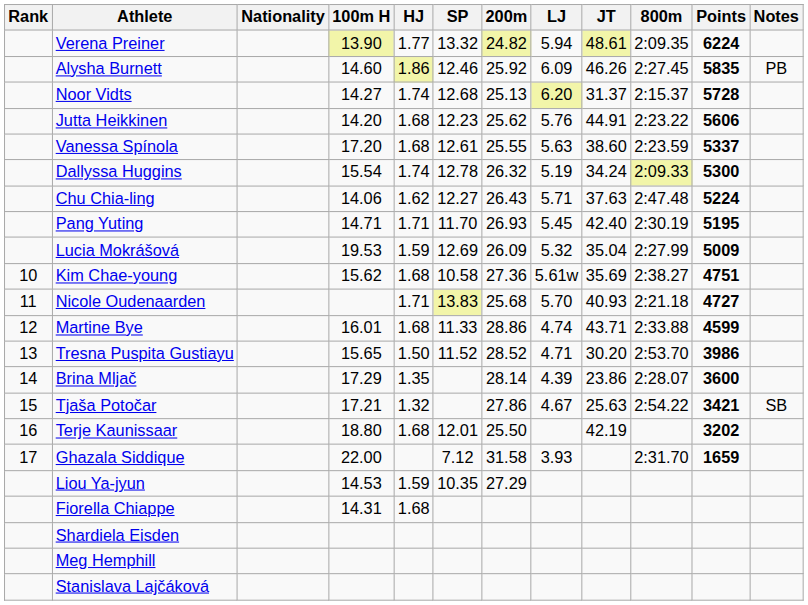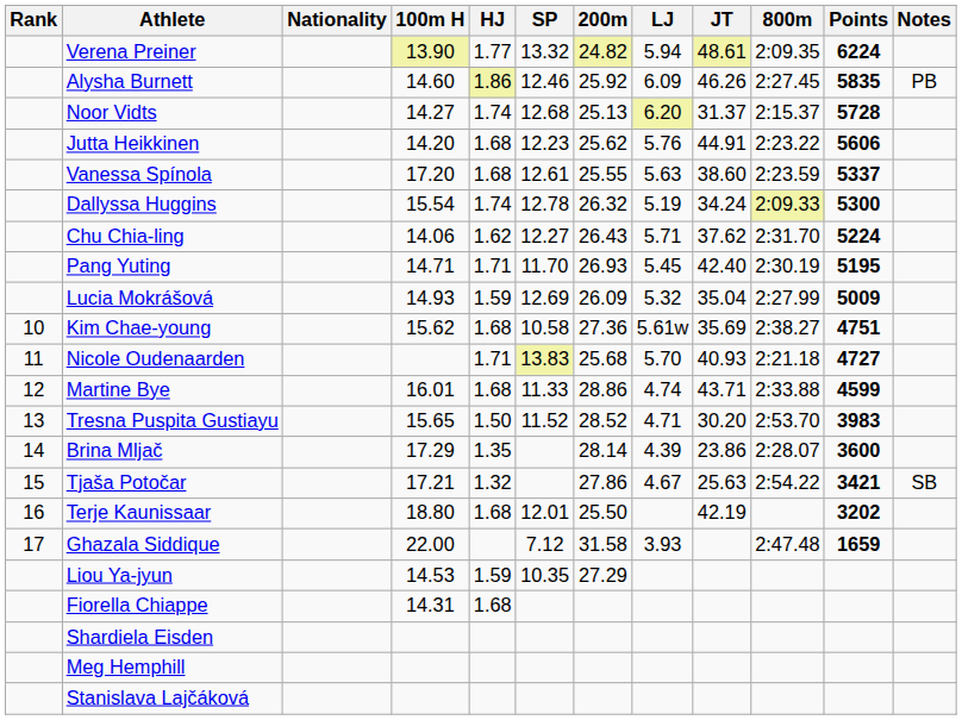Chu Chia-ling | JT: 37.63 -> 37.62
Chu Chia-ling | 800m: 2:47.48 -> 2:31.70
Lucia Mokrášová | 100m H: 19.53 -> 14.93
Tresna Puspita Gustiayu | Points: 3986 -> 3983
Ghazala Siddique | 800m: 2:31.70 -> 2:47.48
